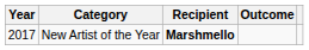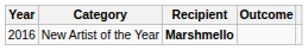New Artist of the Year | Year: 2017 -> 2016
